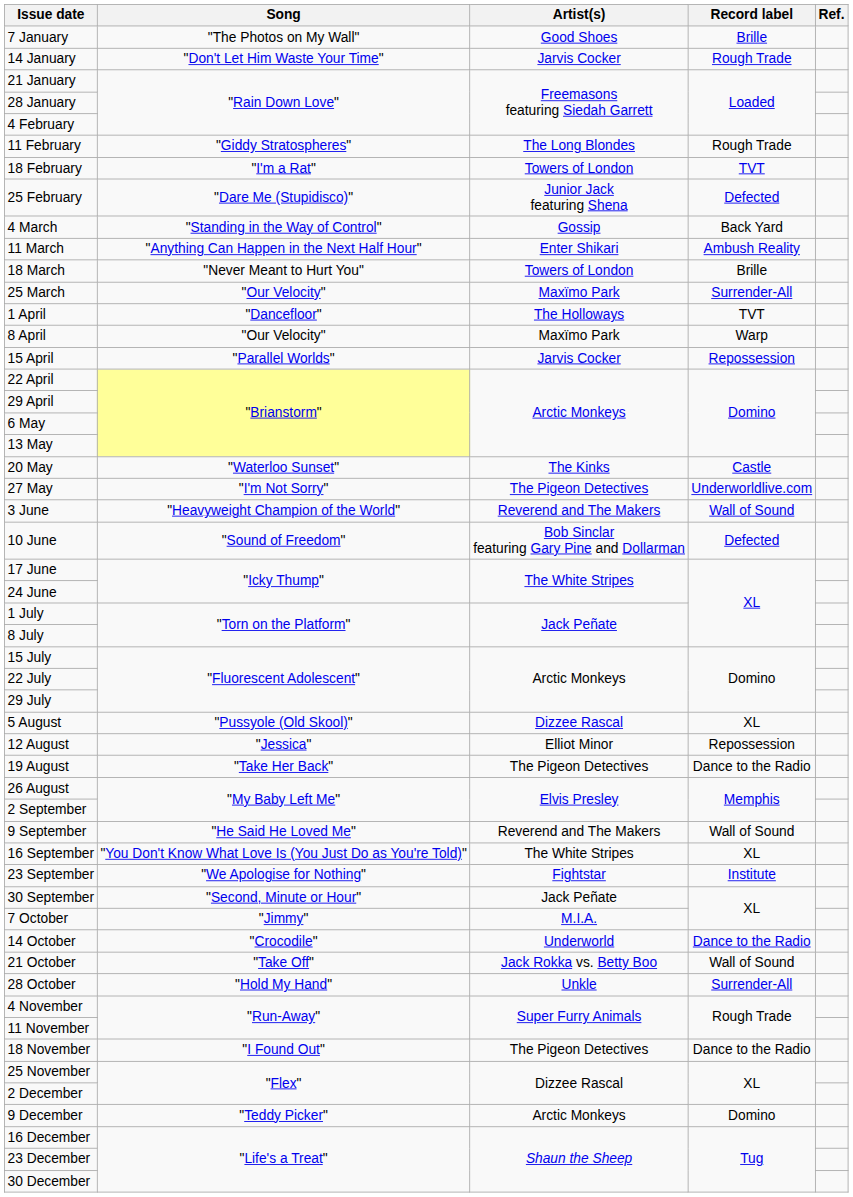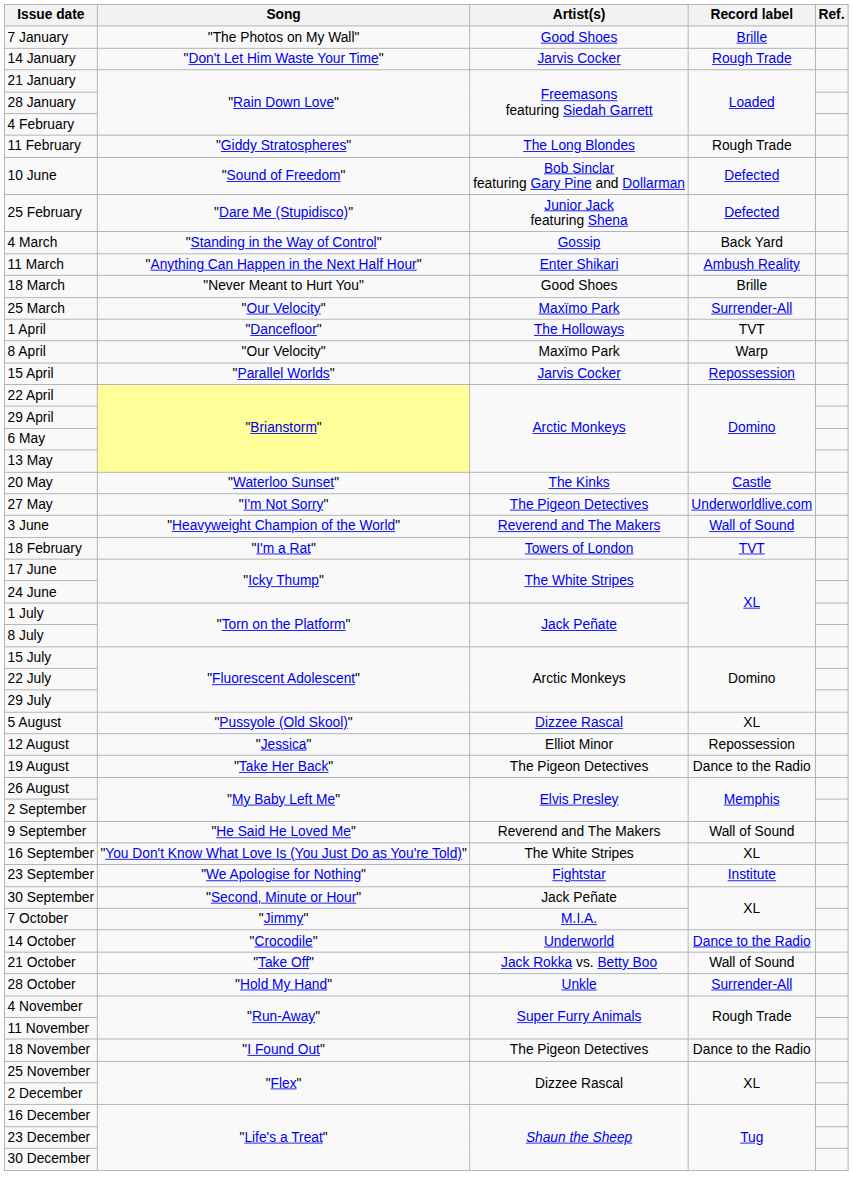rows swapped: 18 February <-> 10 June
18 March | Artist(s): Towers of London -> Good Shoes
- row: 9 December | "Teddy Picker" | Arctic Monkeys | Domino
